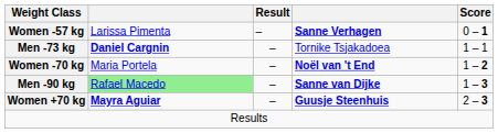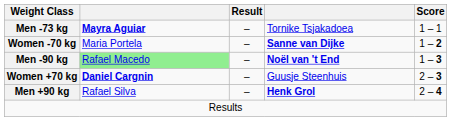- row: Women -57 kg | Larissa Pimenta | – | Sanne Verhagen | 0 – 1
Men -73 kg | column 2: Daniel Cargnin -> Mayra Aguiar
Women -70 kg | column 4: Noël van 't End -> Sanne van Dijke
Men -90 kg | column 4: Sanne van Dijke -> Noël van 't End
Women +70 kg | column 2: Mayra Aguiar -> Daniel Cargnin
Women +70 kg | column 4: bold -> normal
+ row: Men +90 kg | Rafael Silva | – | Henk Grol | 2 – 4
